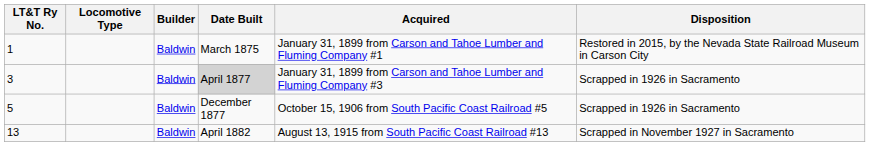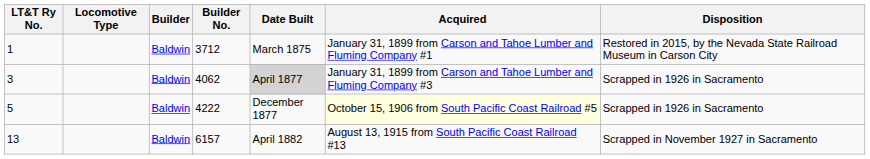+ column: Builder No. | 3712 | 4062 | 4222 | 6157
5 | Acquired: no background -> lightyellow background
